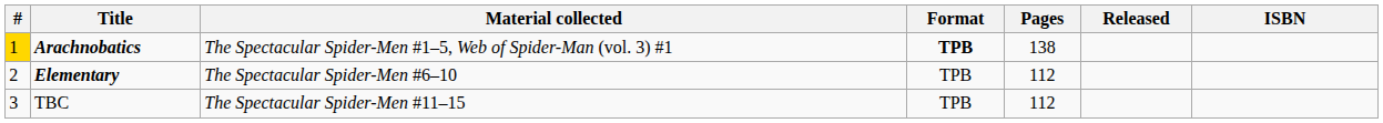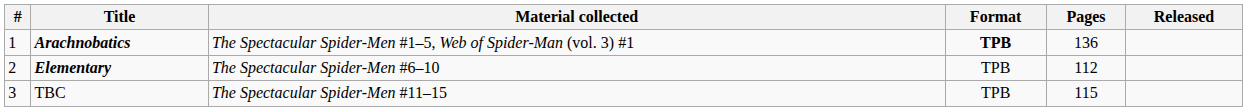- column: ISBN
Arachnobatics | #: gold background -> no background
Arachnobatics | Pages: 138 -> 136
TBC | Pages: 112 -> 115
